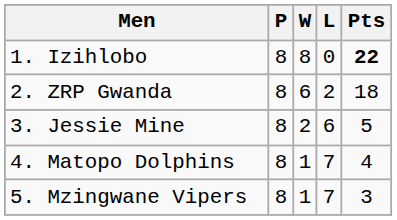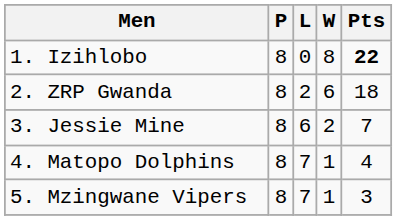columns swapped: W <-> L
3. Jessie Mine | Pts: 5 -> 7
